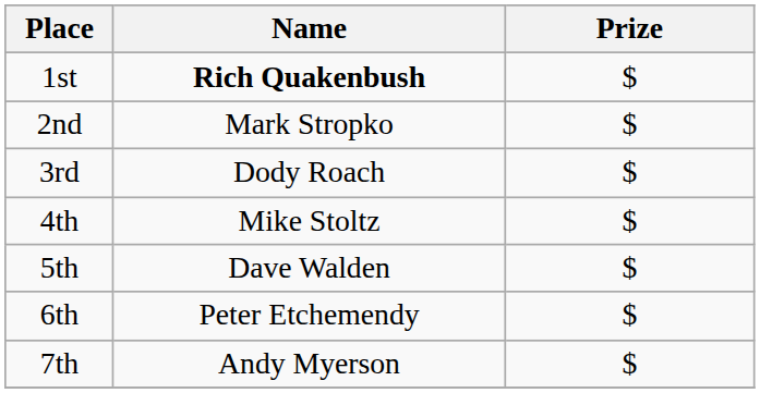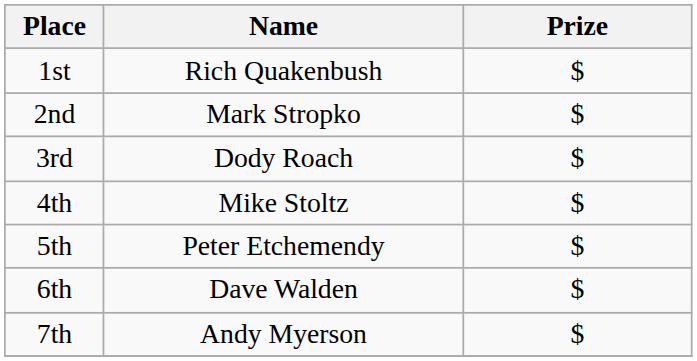1st | Name: bold -> normal
5th | Name: Dave Walden -> Peter Etchemendy
6th | Name: Peter Etchemendy -> Dave Walden
